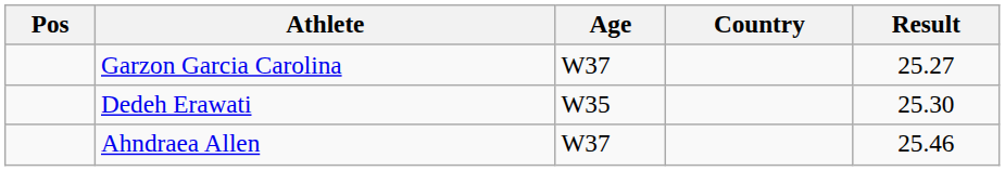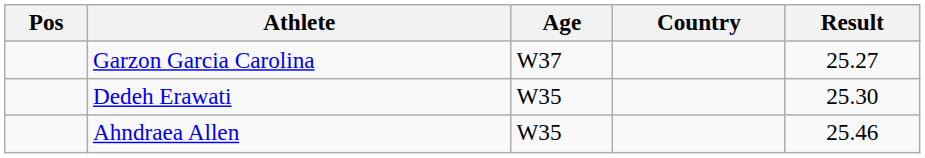Ahndraea Allen | Age: W37 -> W35
